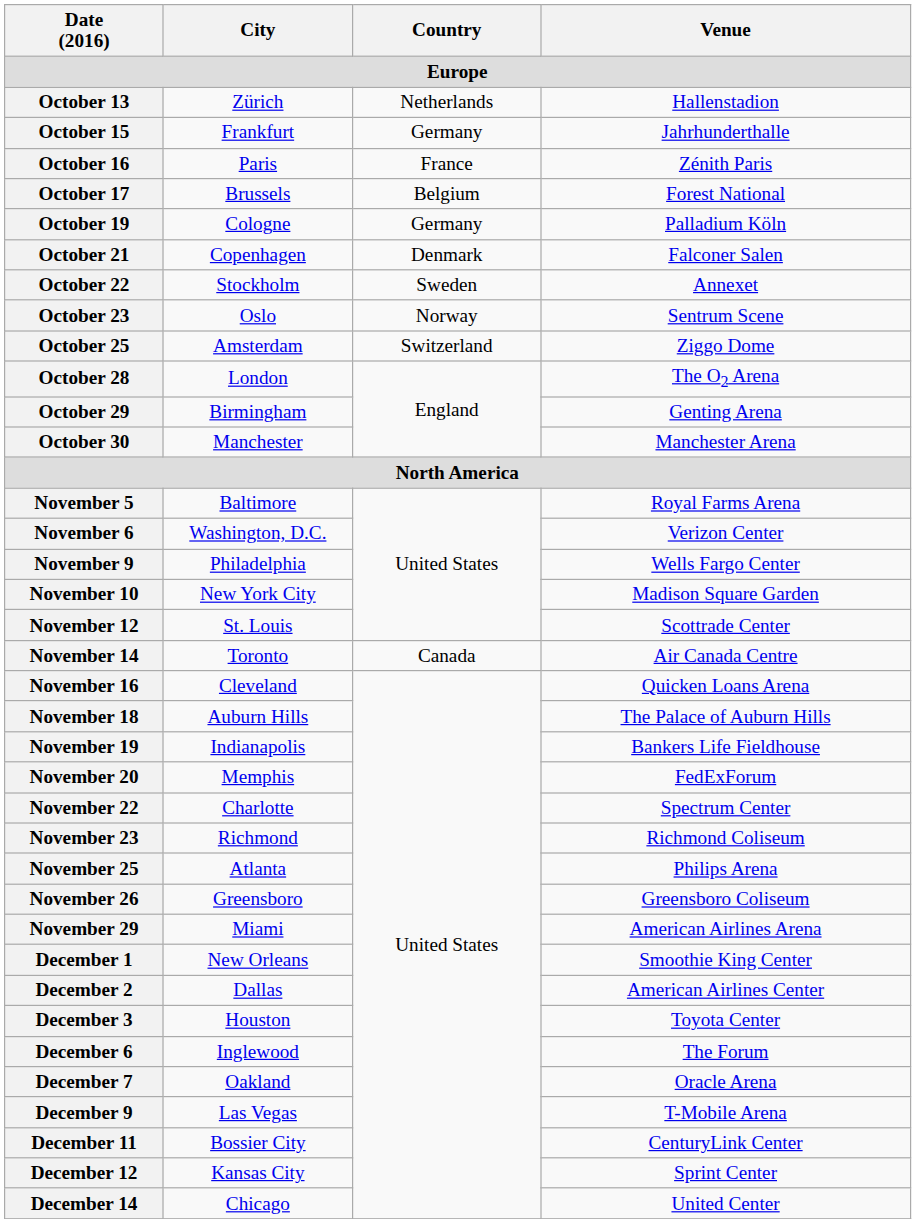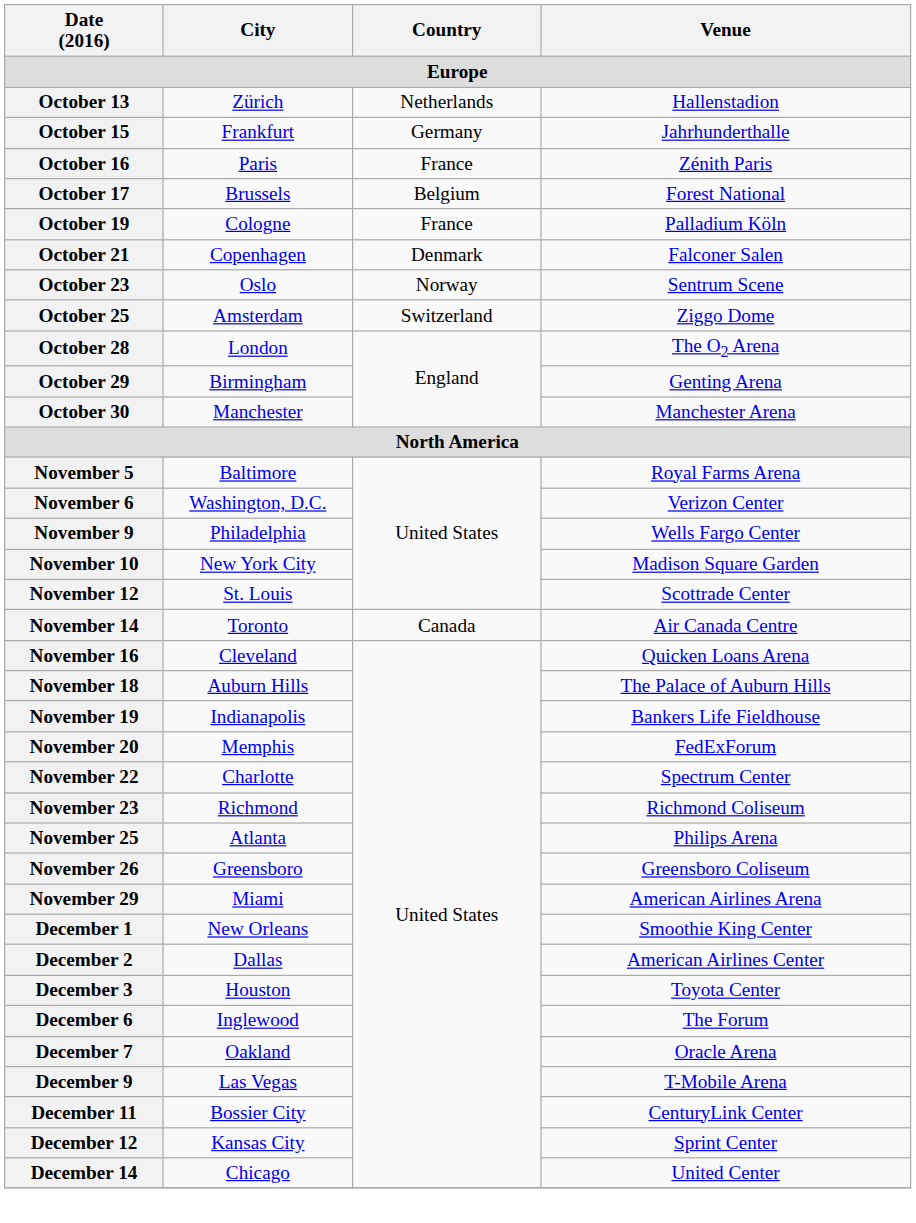October 19 | Country: Germany -> France
- row: October 22 | Stockholm | Sweden | Annexet
